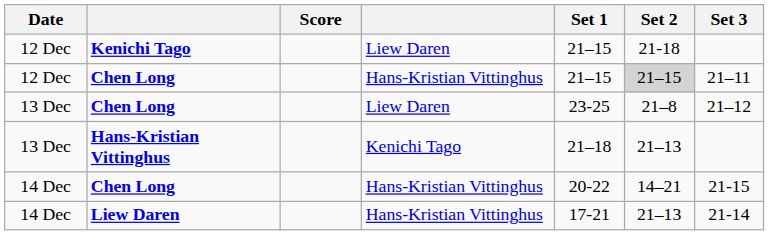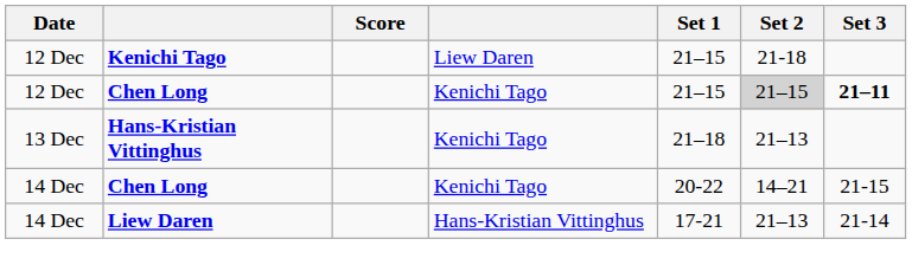12 Dec / Chen Long | column 4: Hans-Kristian Vittinghus -> Kenichi Tago
12 Dec / Chen Long | Set 3: normal -> bold
- row: 13 Dec | Chen Long | Liew Daren | 23-25 | 21–8 | 21–12
14 Dec / Chen Long | column 4: Hans-Kristian Vittinghus -> Kenichi Tago
